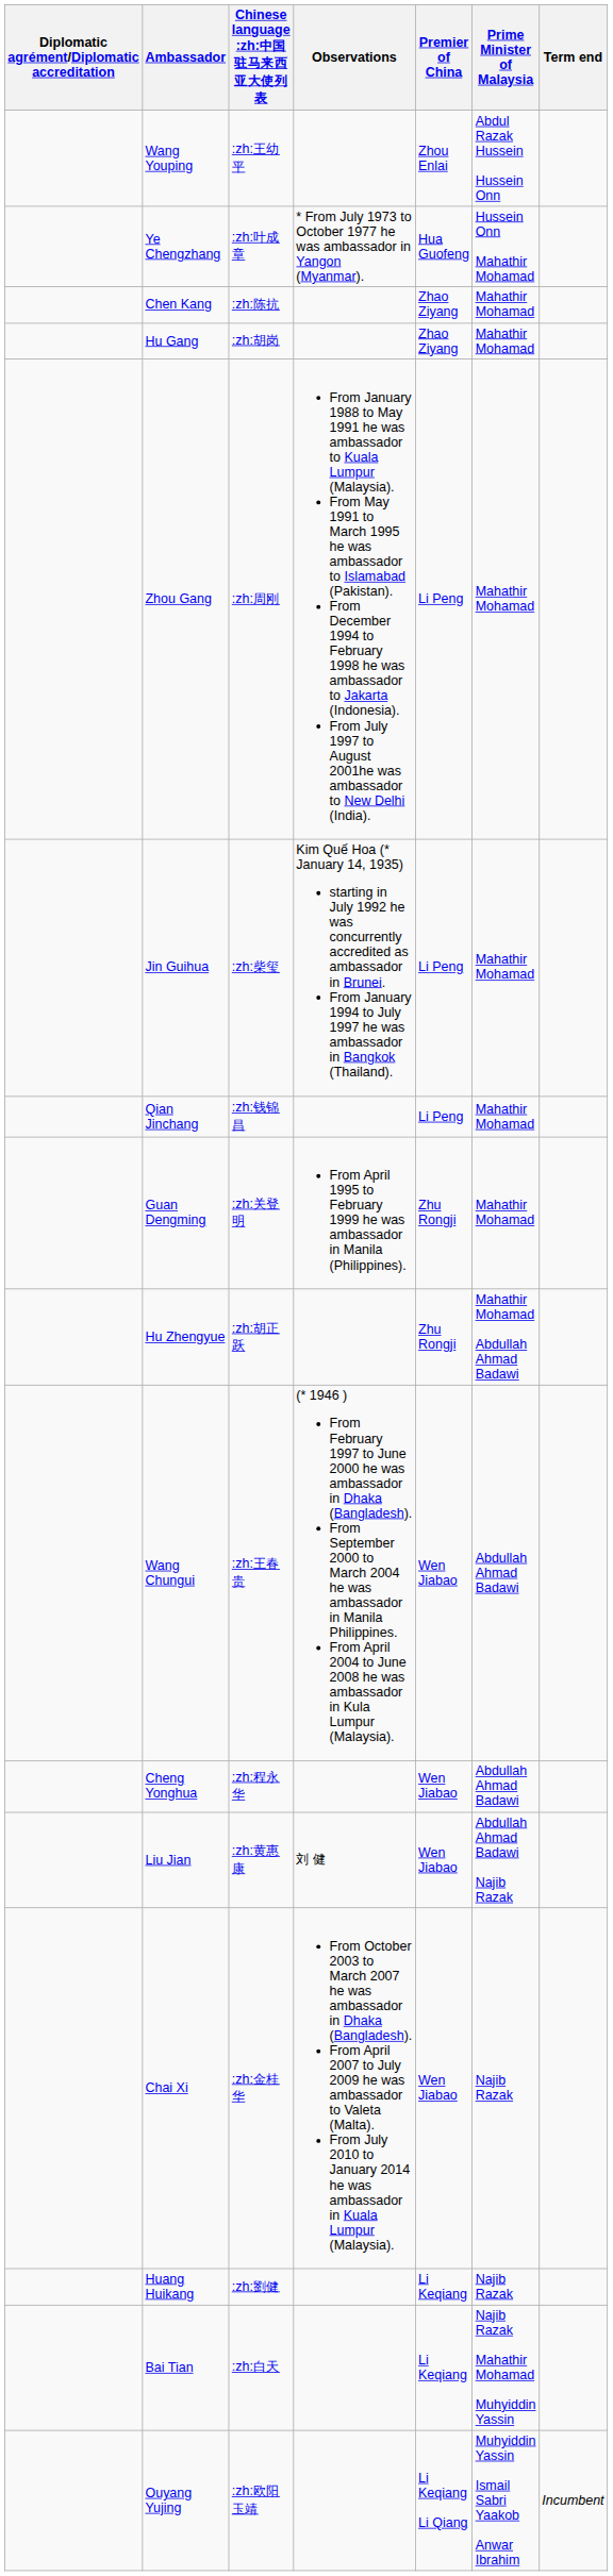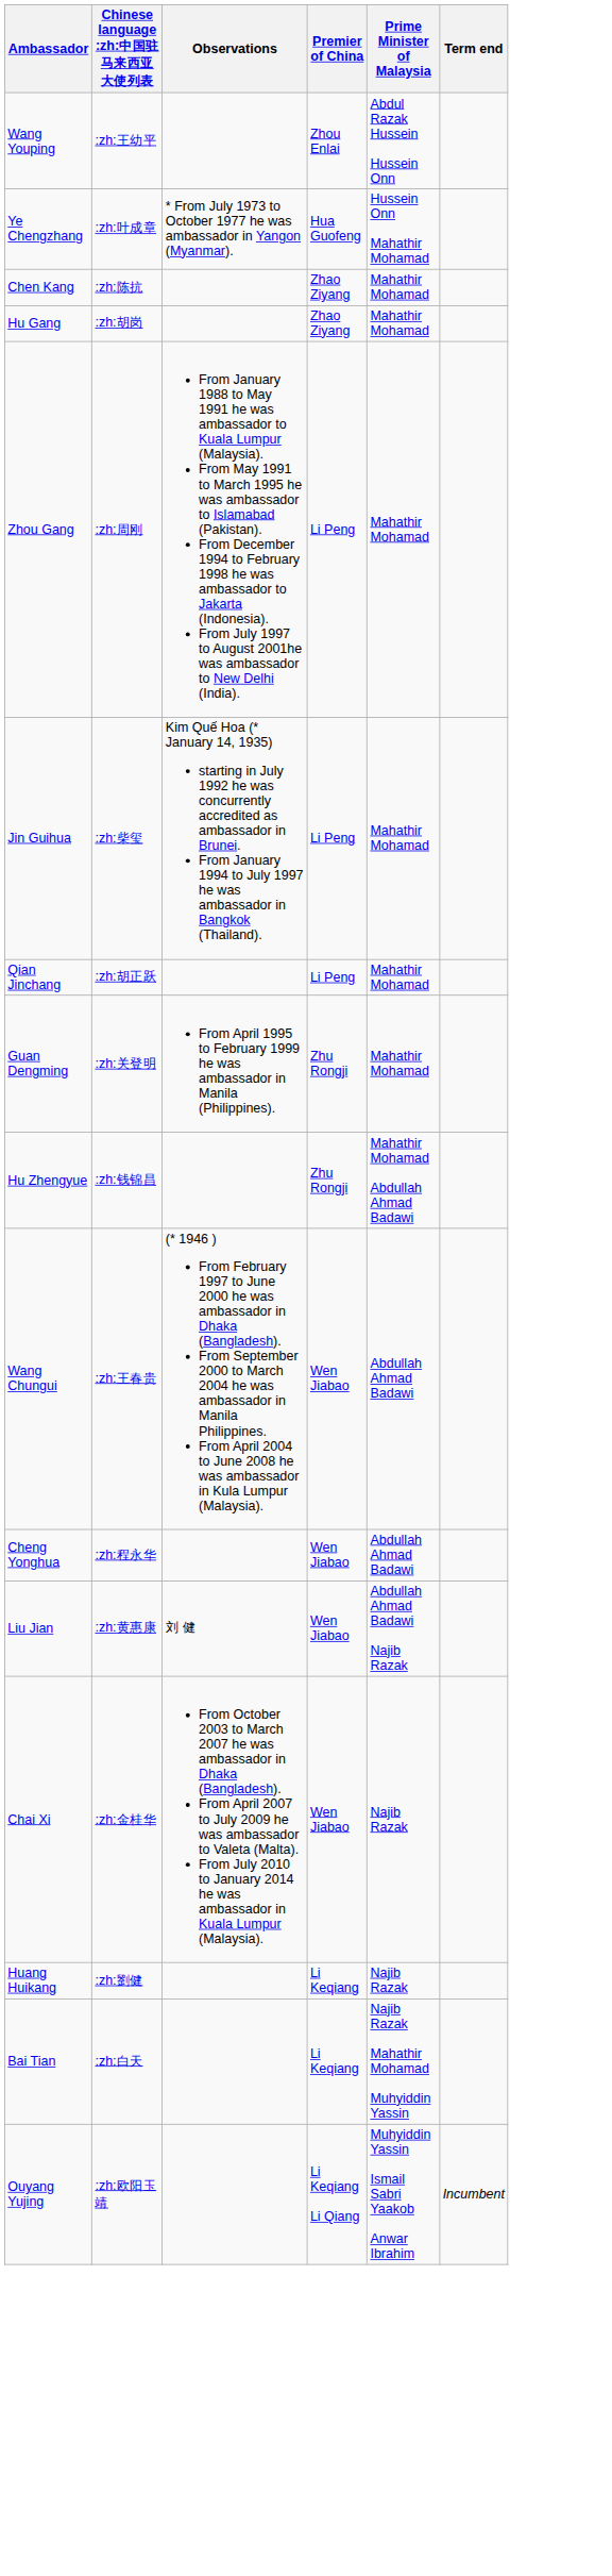- column: Diplomatic agrément/Diplomatic accreditation
Qian Jinchang | Chinese language :zh:中国驻马来西亚大使列表: :zh:钱锦昌 -> :zh:胡正跃
Hu Zhengyue | Chinese language :zh:中国驻马来西亚大使列表: :zh:胡正跃 -> :zh:钱锦昌
